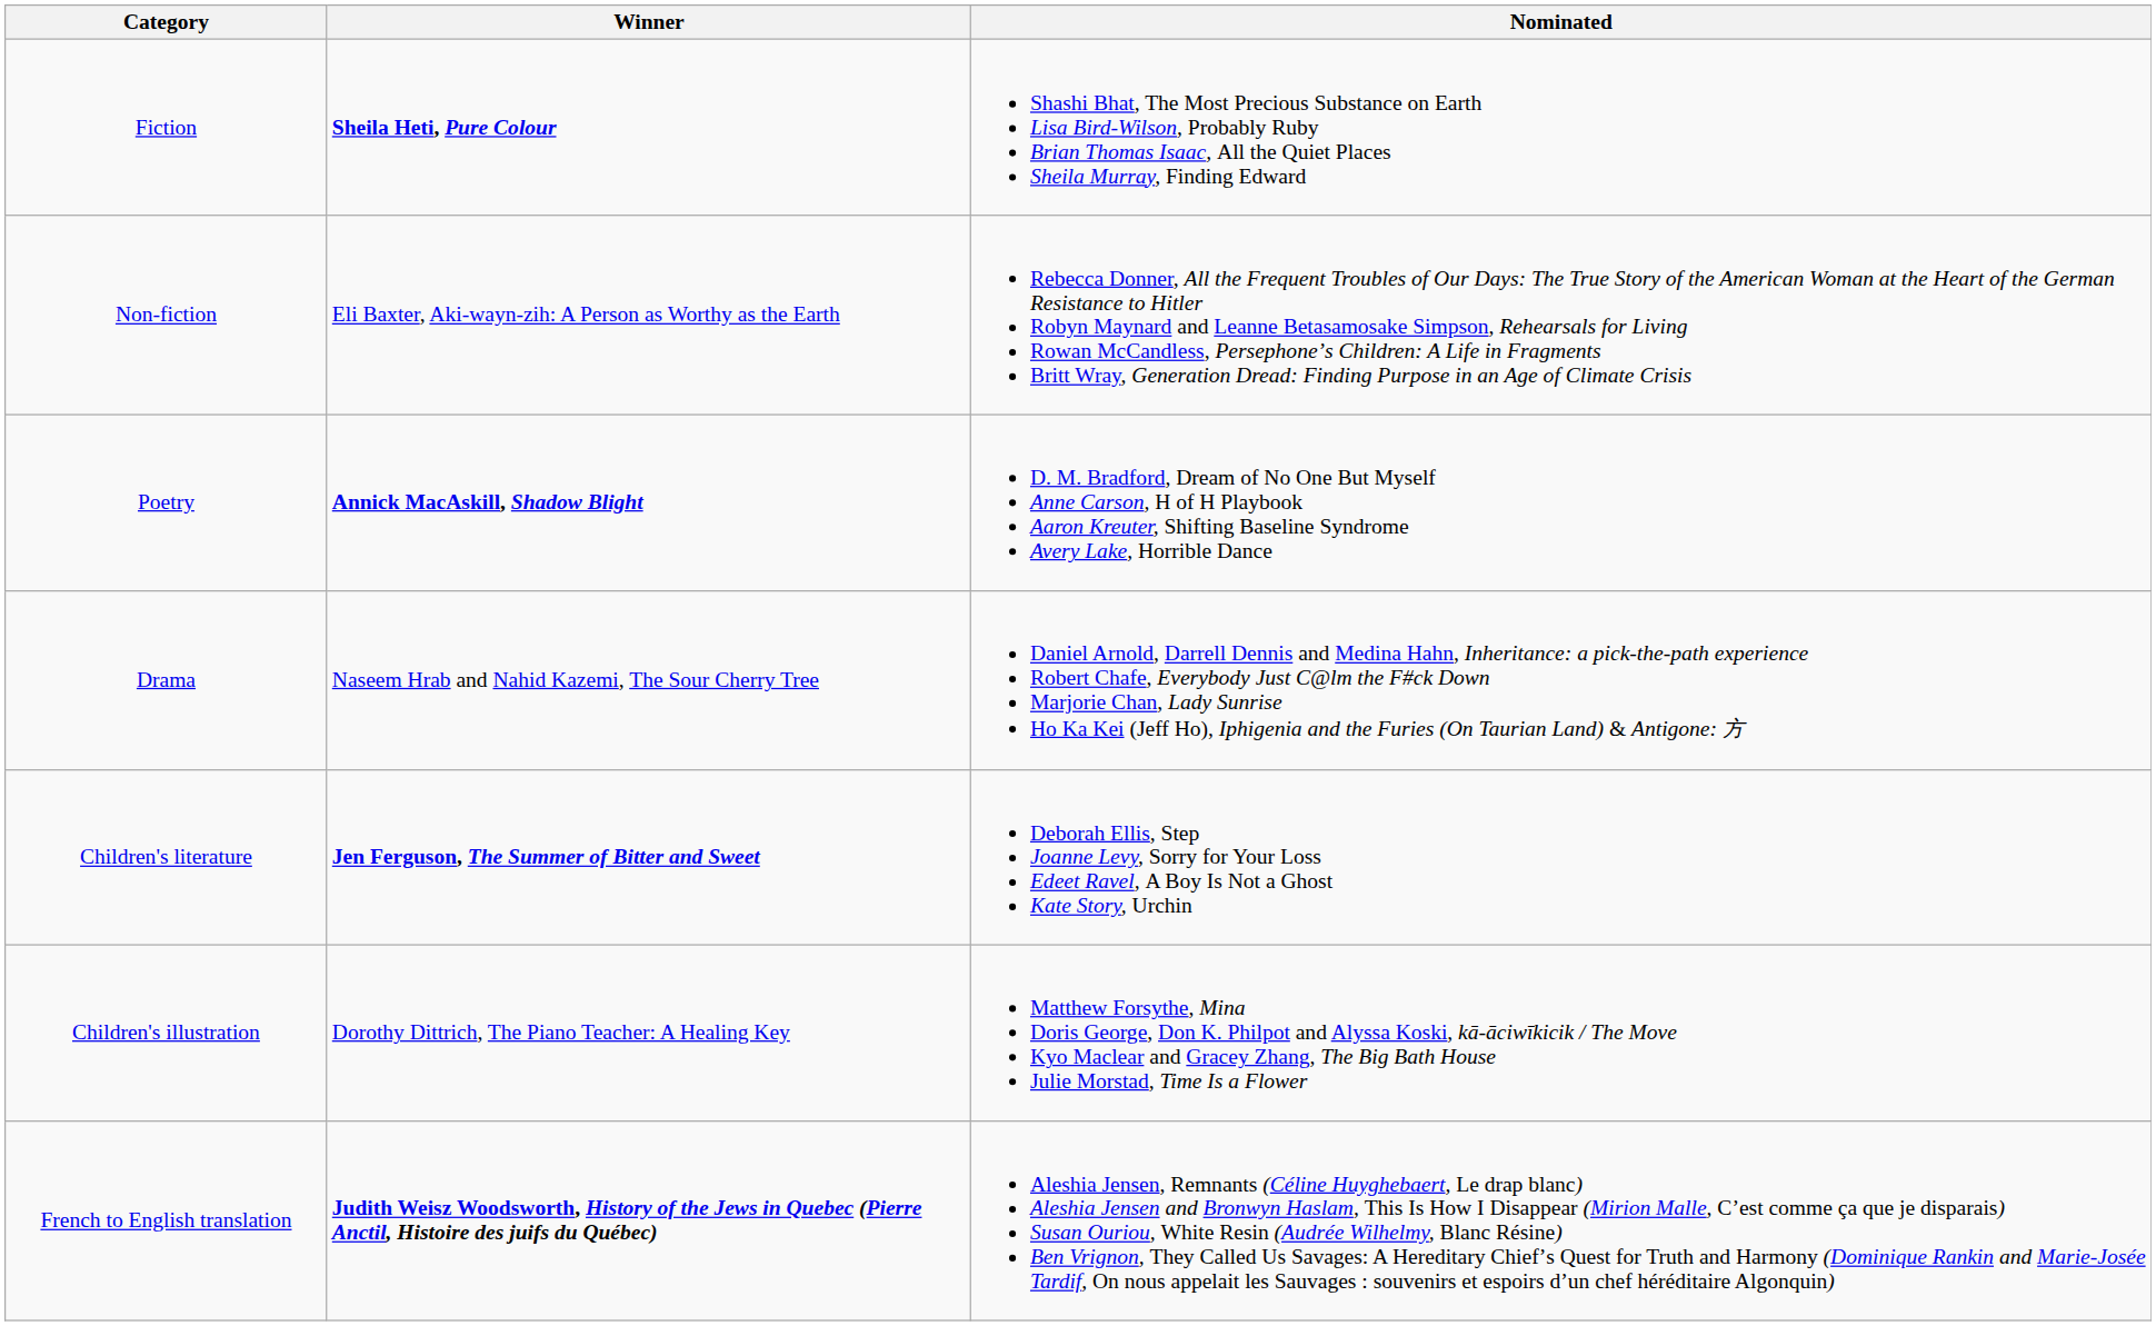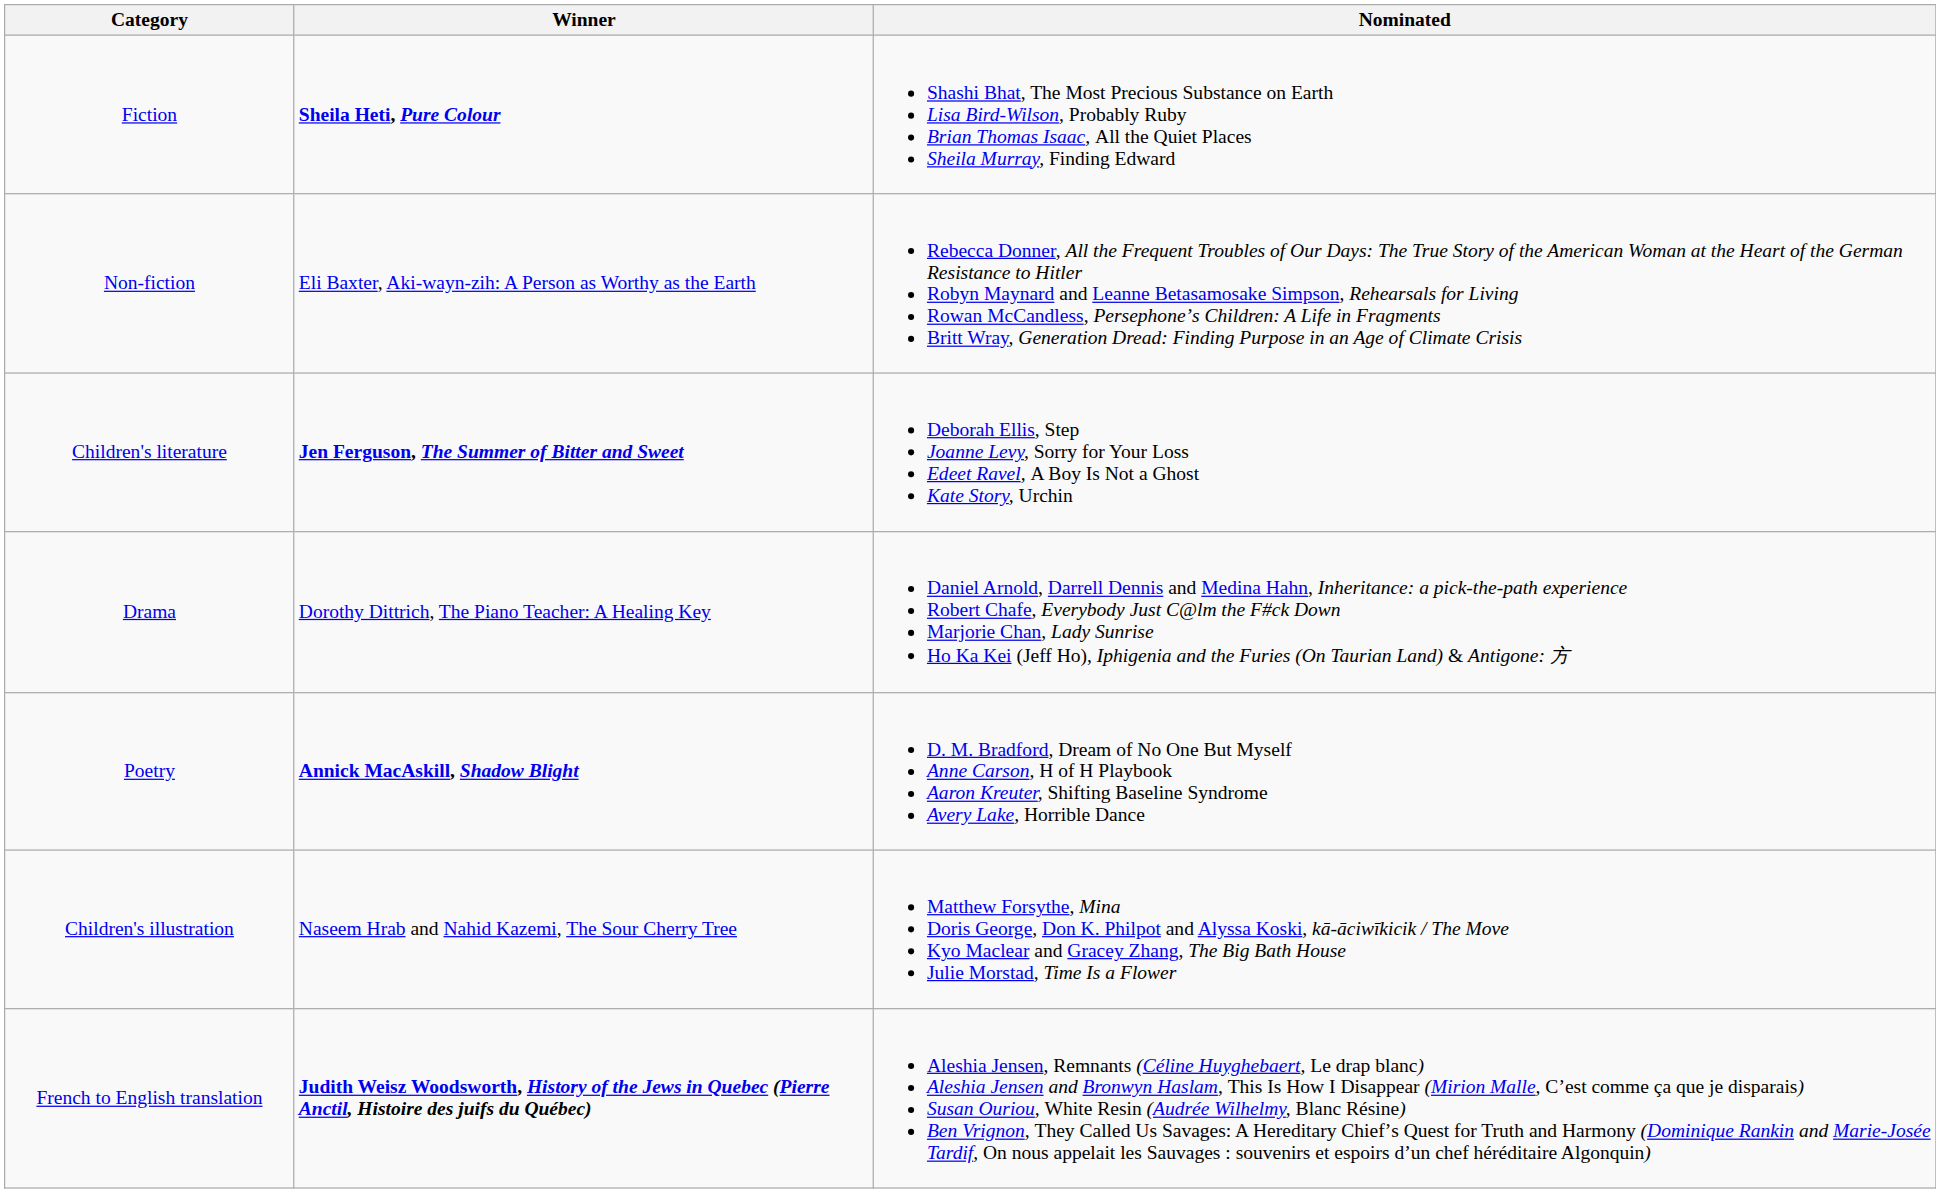rows swapped: Poetry <-> Children's literature
Drama | Winner: Naseem Hrab and Nahid Kazemi, The Sour Cherry Tree -> Dorothy Dittrich, The Piano Teacher: A Healing Key
Children's illustration | Winner: Dorothy Dittrich, The Piano Teacher: A Healing Key -> Naseem Hrab and Nahid Kazemi, The Sour Cherry Tree
